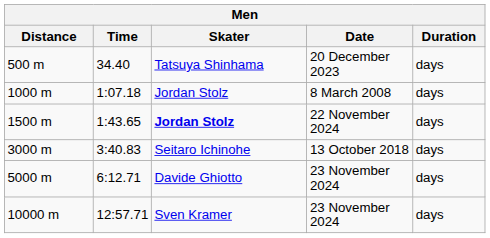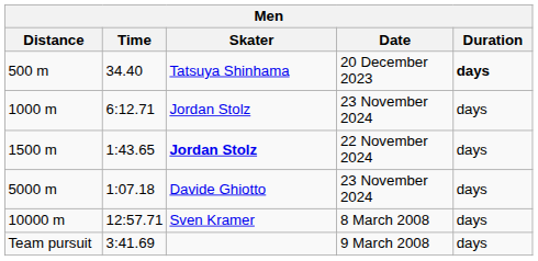500 m | Duration: normal -> bold
1000 m | Time: 1:07.18 -> 6:12.71
1000 m | Date: 8 March 2008 -> 23 November 2024
- row: 3000 m | 3:40.83 | Seitaro Ichinohe | 13 October 2018 | days
5000 m | Time: 6:12.71 -> 1:07.18
10000 m | Date: 23 November 2024 -> 8 March 2008
+ row: Team pursuit | 3:41.69 | 9 March 2008 | days
